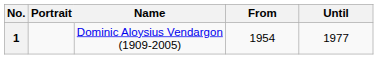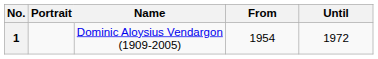1 | Until: 1977 -> 1972
